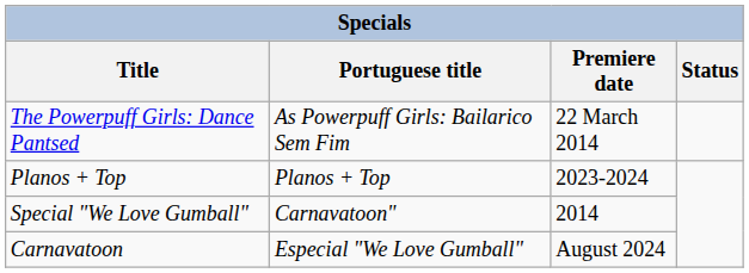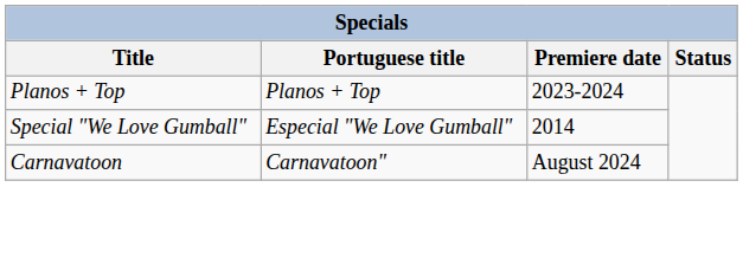- row: The Powerpuff Girls: Dance Pantsed | As Powerpuff Girls: Bailarico Sem Fim | 22 March 2014
Special "We Love Gumball" | Portuguese title: Carnavatoon" -> Especial "We Love Gumball"
Carnavatoon | Portuguese title: Especial "We Love Gumball" -> Carnavatoon"
